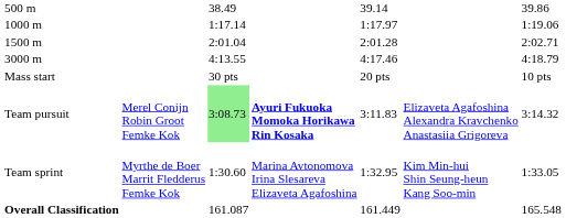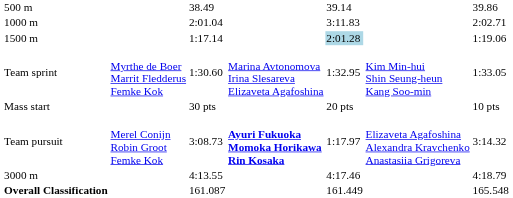1000 m | column 3: 1:17.14 -> 2:01.04
1000 m | column 5: 1:17.97 -> 3:11.83
1000 m | column 7: 1:19.06 -> 2:02.71
1500 m | column 3: 2:01.04 -> 1:17.14
1500 m | column 5: no background -> lightblue background
1500 m | column 7: 2:02.71 -> 1:19.06
rows swapped: 3000 m <-> Team sprint
Team pursuit | column 3: lightgreen background -> no background
Team pursuit | column 5: 3:11.83 -> 1:17.97
